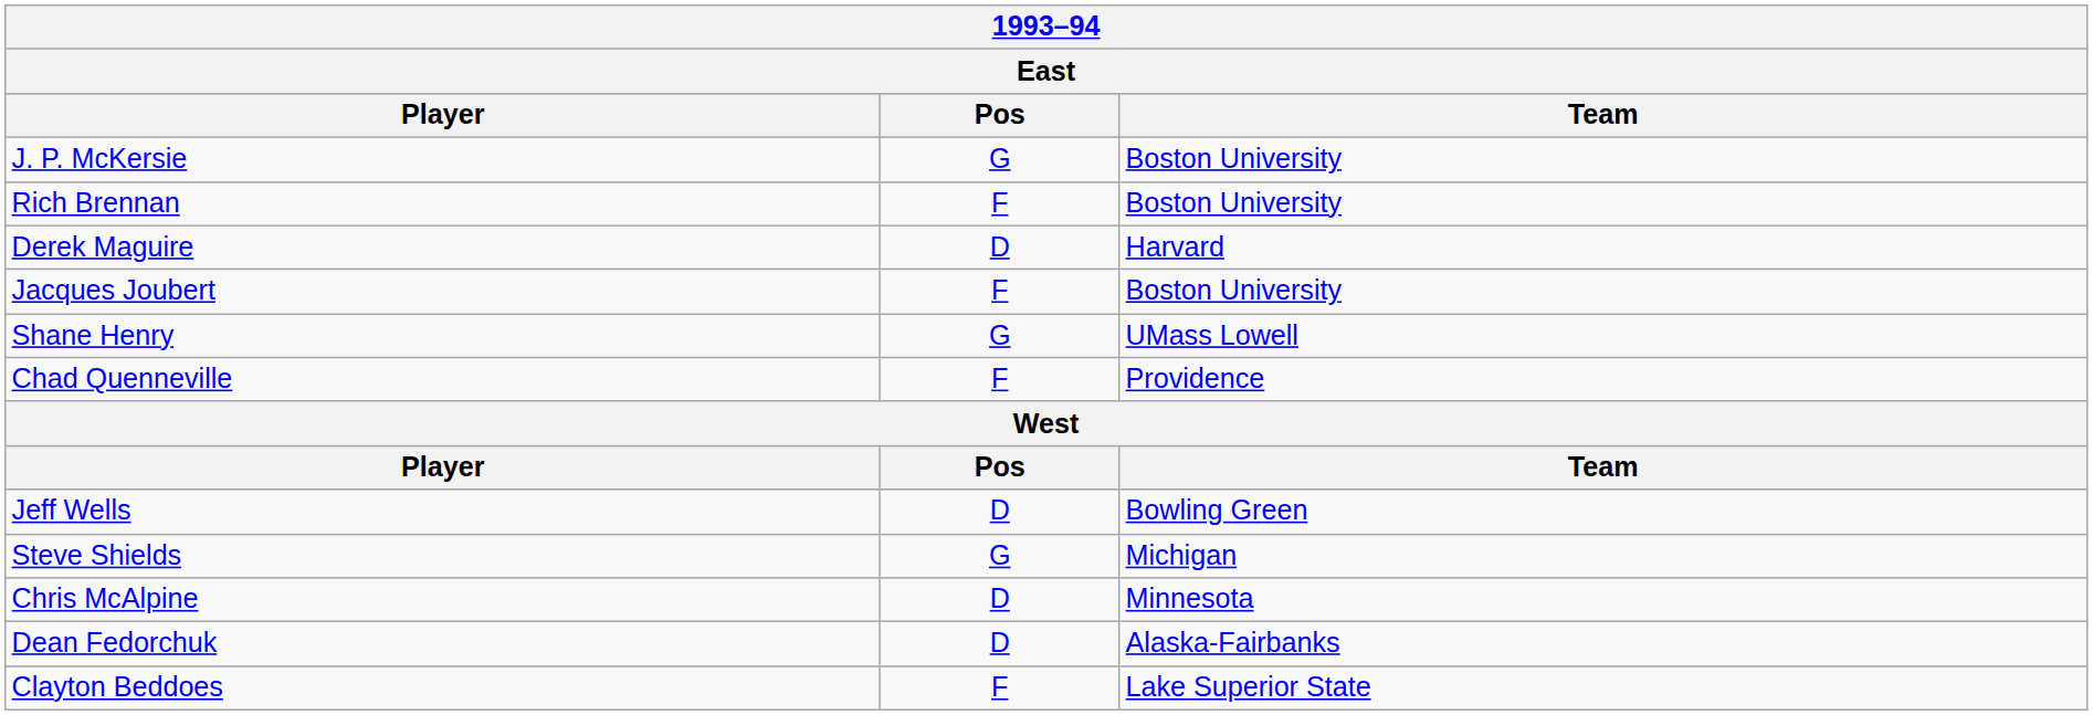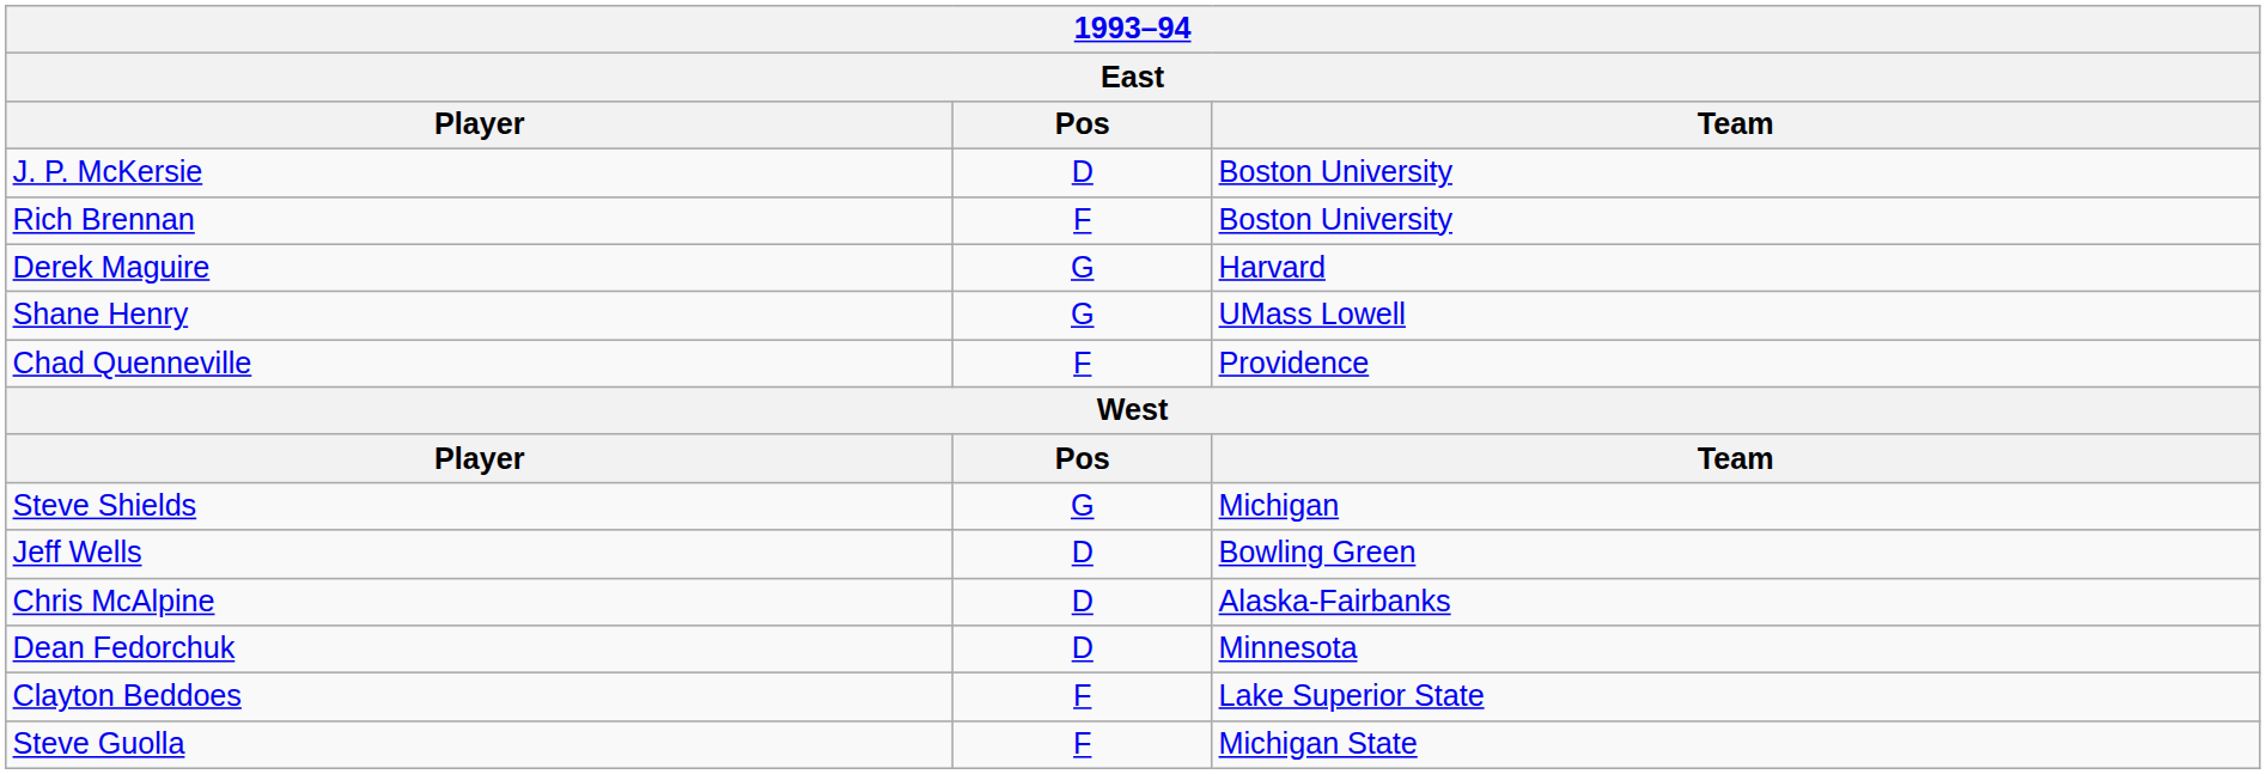J. P. McKersie | Pos: G -> D
Derek Maguire | Pos: D -> G
- row: Jacques Joubert | F | Boston University
rows swapped: Steve Shields <-> Jeff Wells
Chris McAlpine | Team: Minnesota -> Alaska-Fairbanks
Dean Fedorchuk | Team: Alaska-Fairbanks -> Minnesota
+ row: Steve Guolla | F | Michigan State
